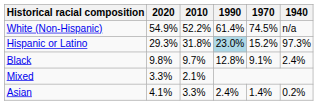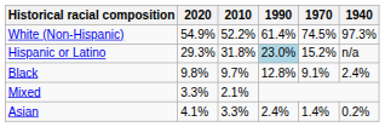White (Non-Hispanic) | 1940: n/a -> 97.3%
Hispanic or Latino | 1940: 97.3% -> n/a
